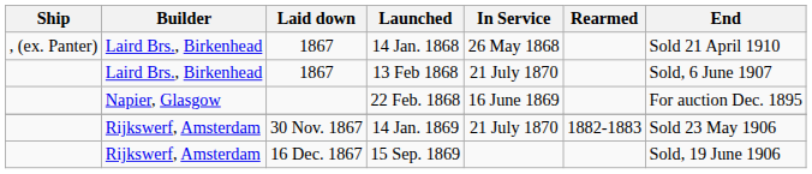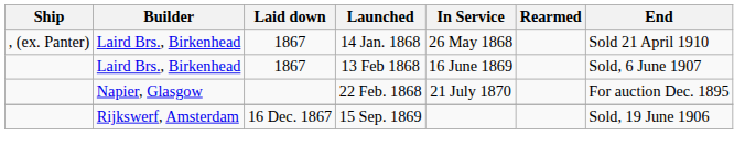13 Feb 1868 | In Service: 21 July 1870 -> 16 June 1869
22 Feb. 1868 | In Service: 16 June 1869 -> 21 July 1870
- row: Rijkswerf, Amsterdam | 30 Nov. 1867 | 14 Jan. 1869 | 21 July 1870 | 1882-1883 | Sold 23 May 1906
